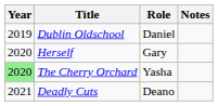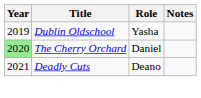Dublin Oldschool | Role: Daniel -> Yasha
- row: 2020 | Herself | Gary
The Cherry Orchard | Role: Yasha -> Daniel
